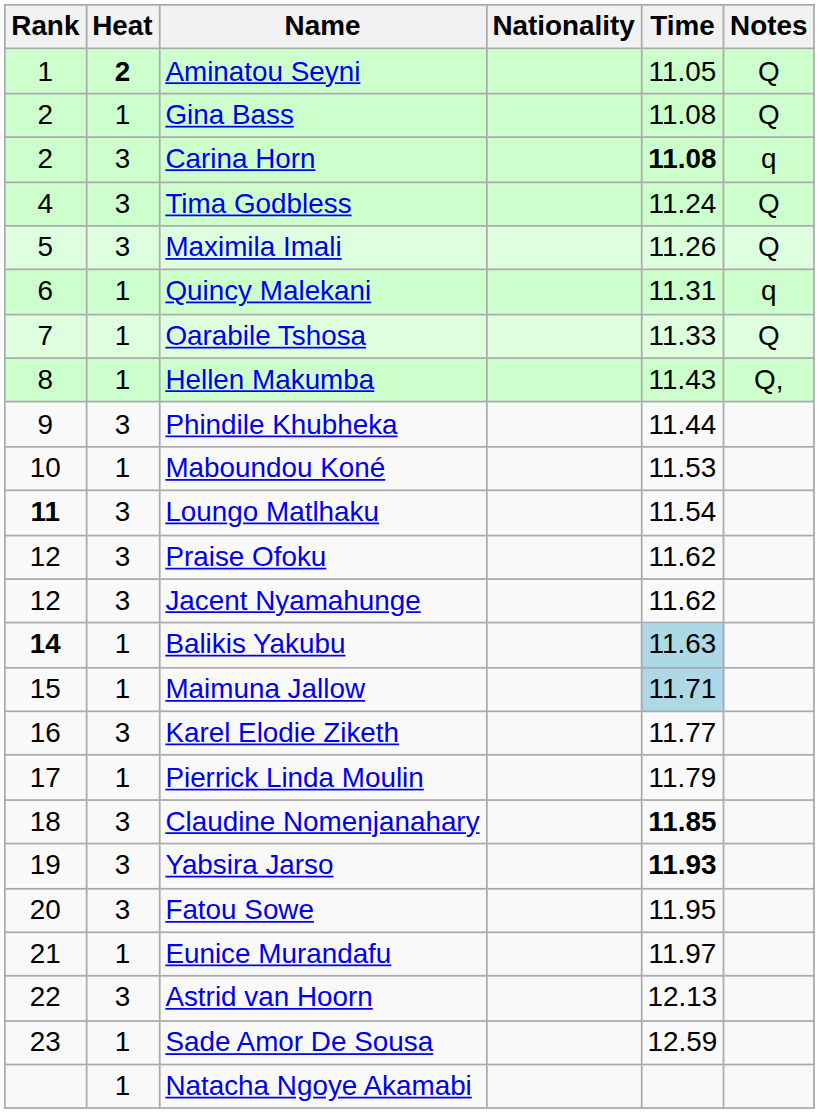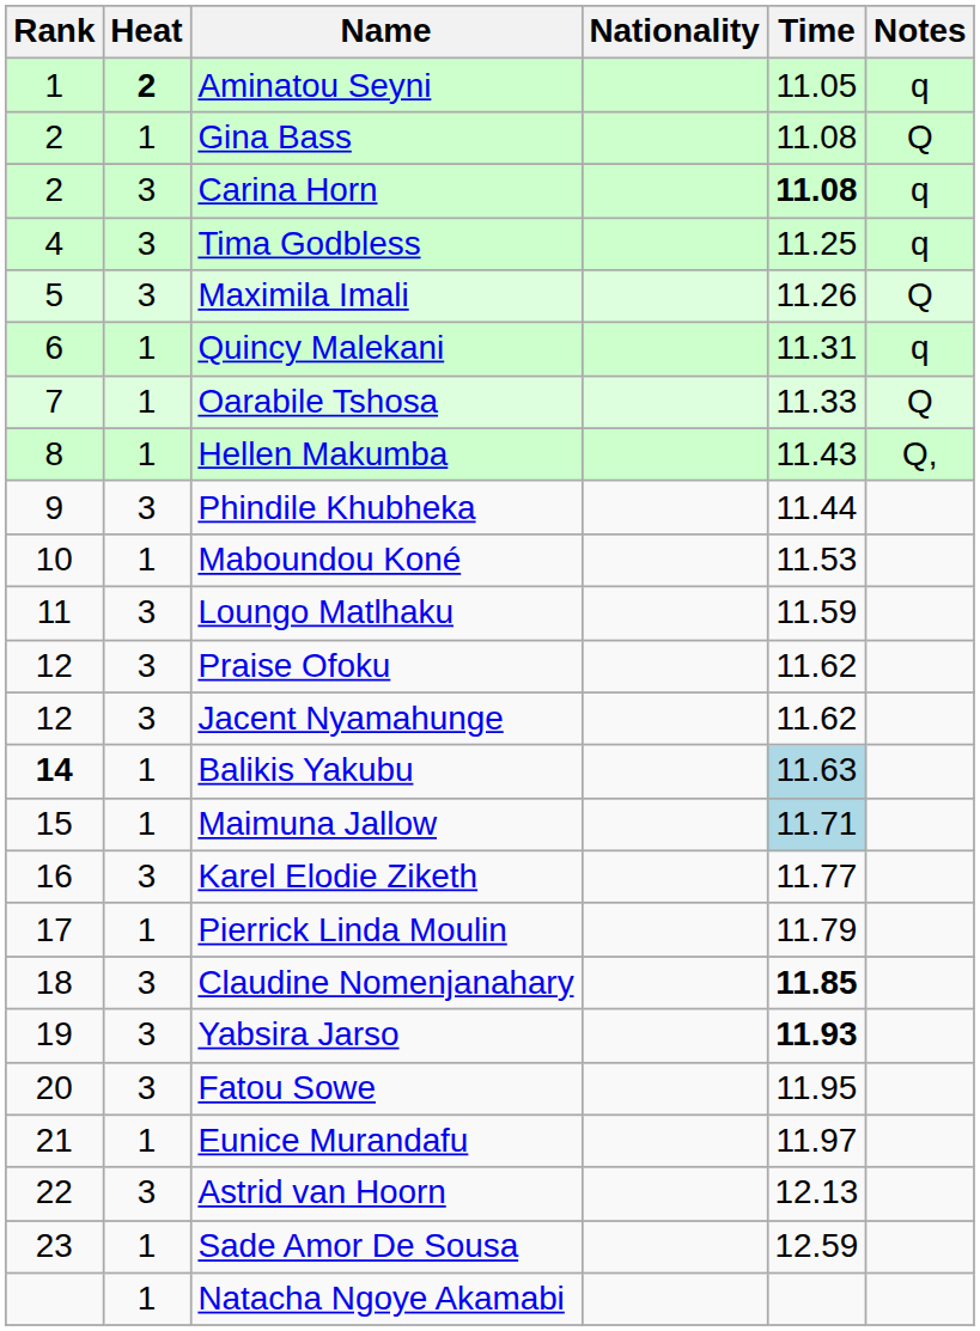Aminatou Seyni | Notes: Q -> q
Tima Godbless | Time: 11.24 -> 11.25
Tima Godbless | Notes: Q -> q
Loungo Matlhaku | Rank: bold -> normal
Loungo Matlhaku | Time: 11.54 -> 11.59
